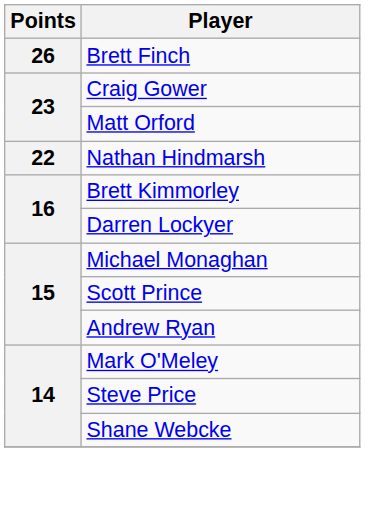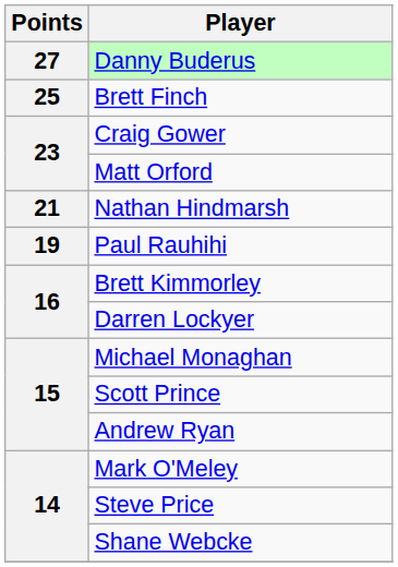+ row: 27 | Danny Buderus
Brett Finch | Points: 26 -> 25
Nathan Hindmarsh | Points: 22 -> 21
+ row: 19 | Paul Rauhihi
